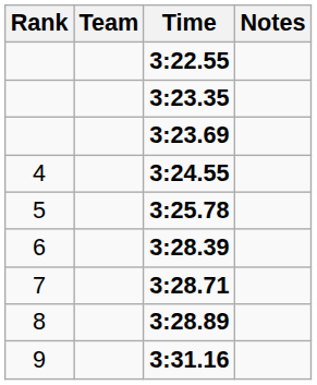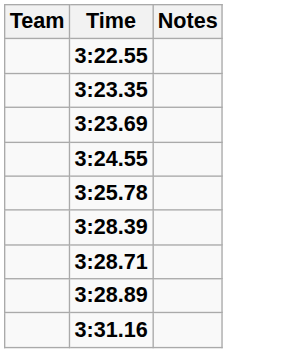- column: Rank | 4 | 5 | 6 | 7 | 8 | 9
